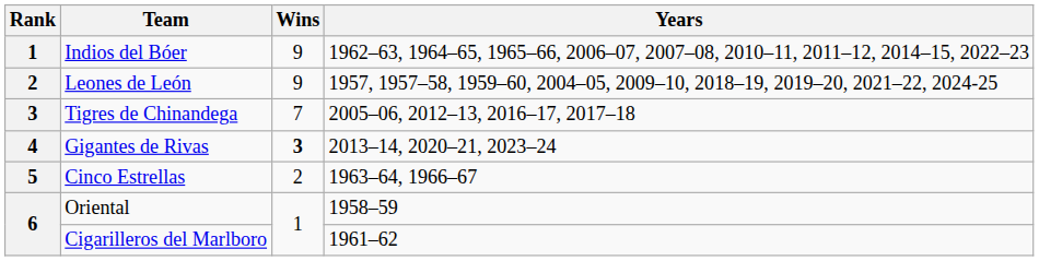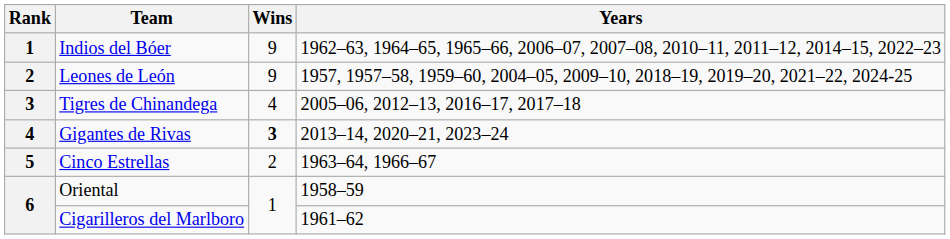Tigres de Chinandega | Wins: 7 -> 4
